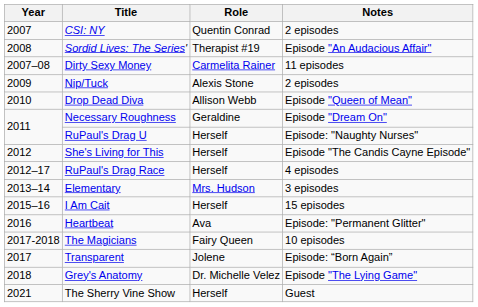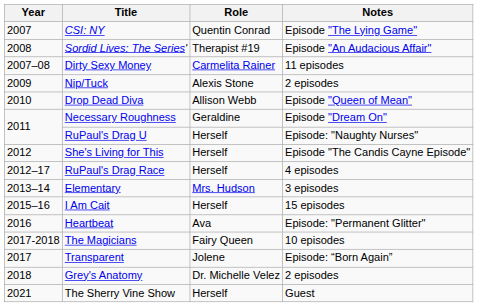CSI: NY | Notes: 2 episodes -> Episode "The Lying Game"
Grey's Anatomy | Notes: Episode "The Lying Game" -> 2 episodes
